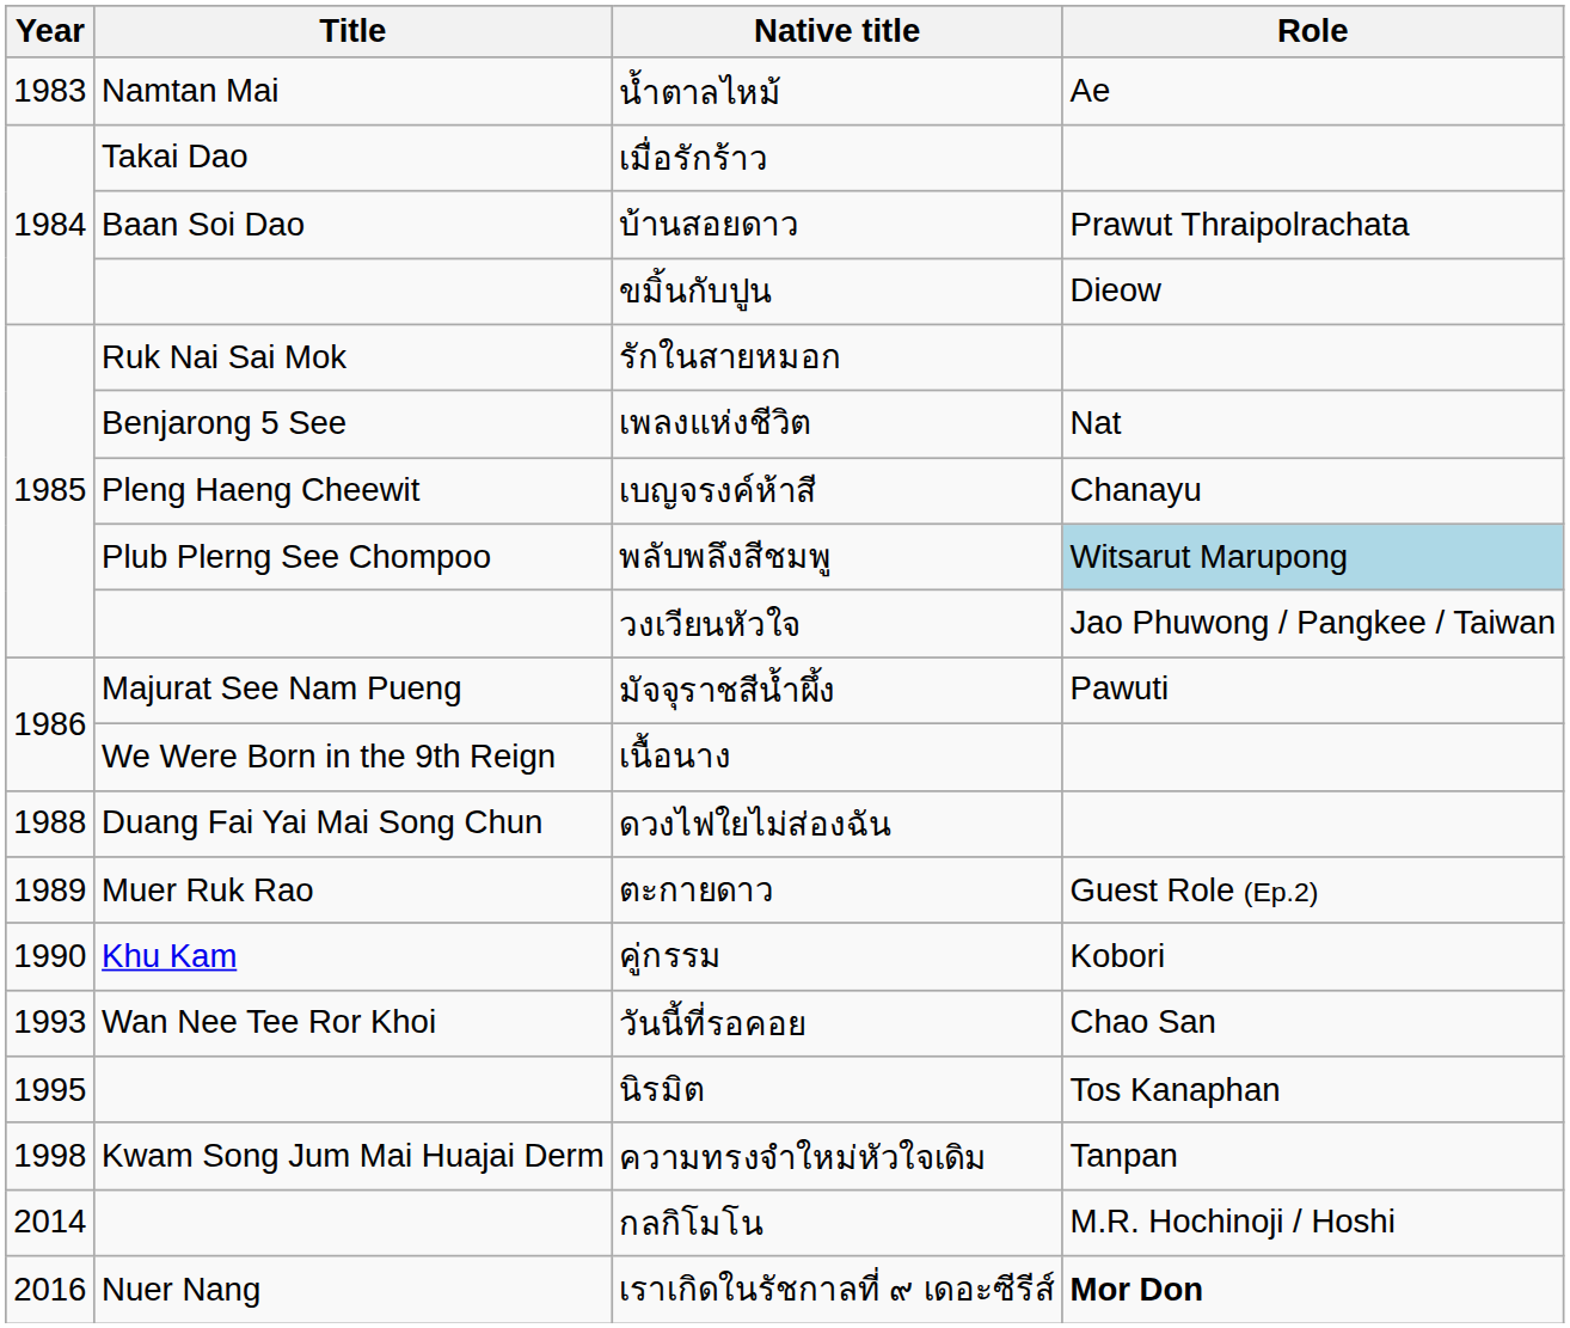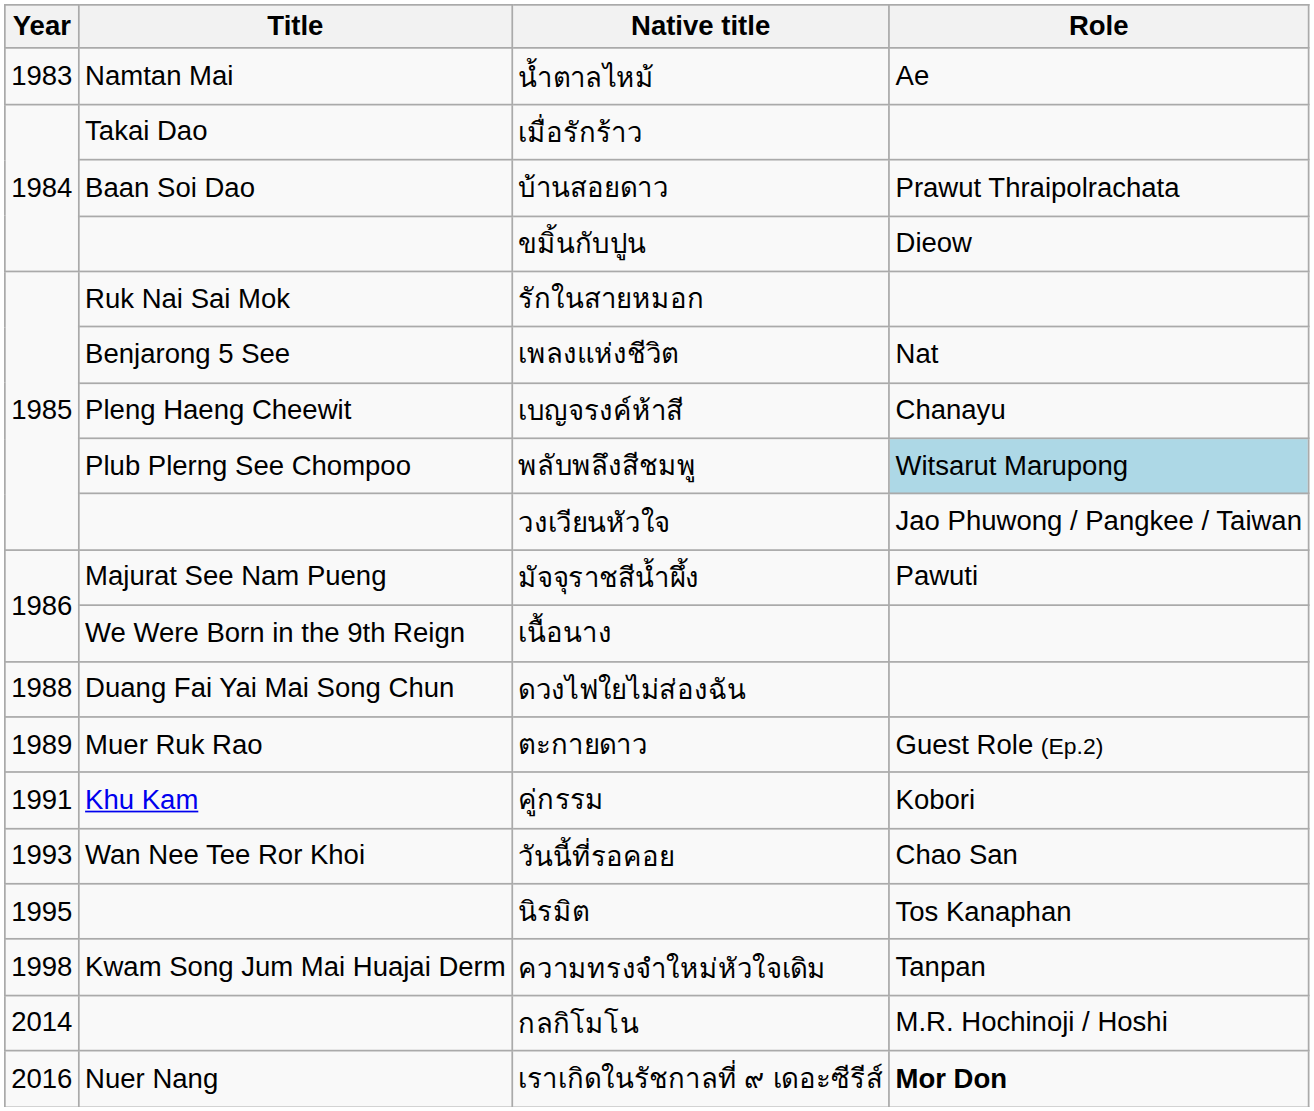คู่กรรม | Year: 1990 -> 1991
